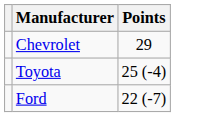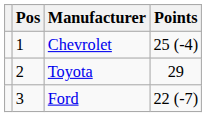+ column: Pos | 1 | 2 | 3
Chevrolet | Points: 29 -> 25 (-4)
Toyota | Points: 25 (-4) -> 29
